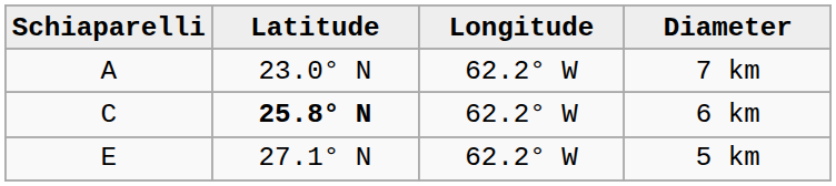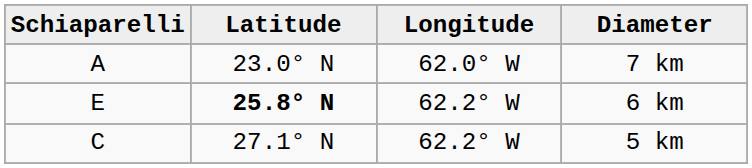7 km | Longitude: 62.2° W -> 62.0° W
6 km | Schiaparelli: C -> E
5 km | Schiaparelli: E -> C
